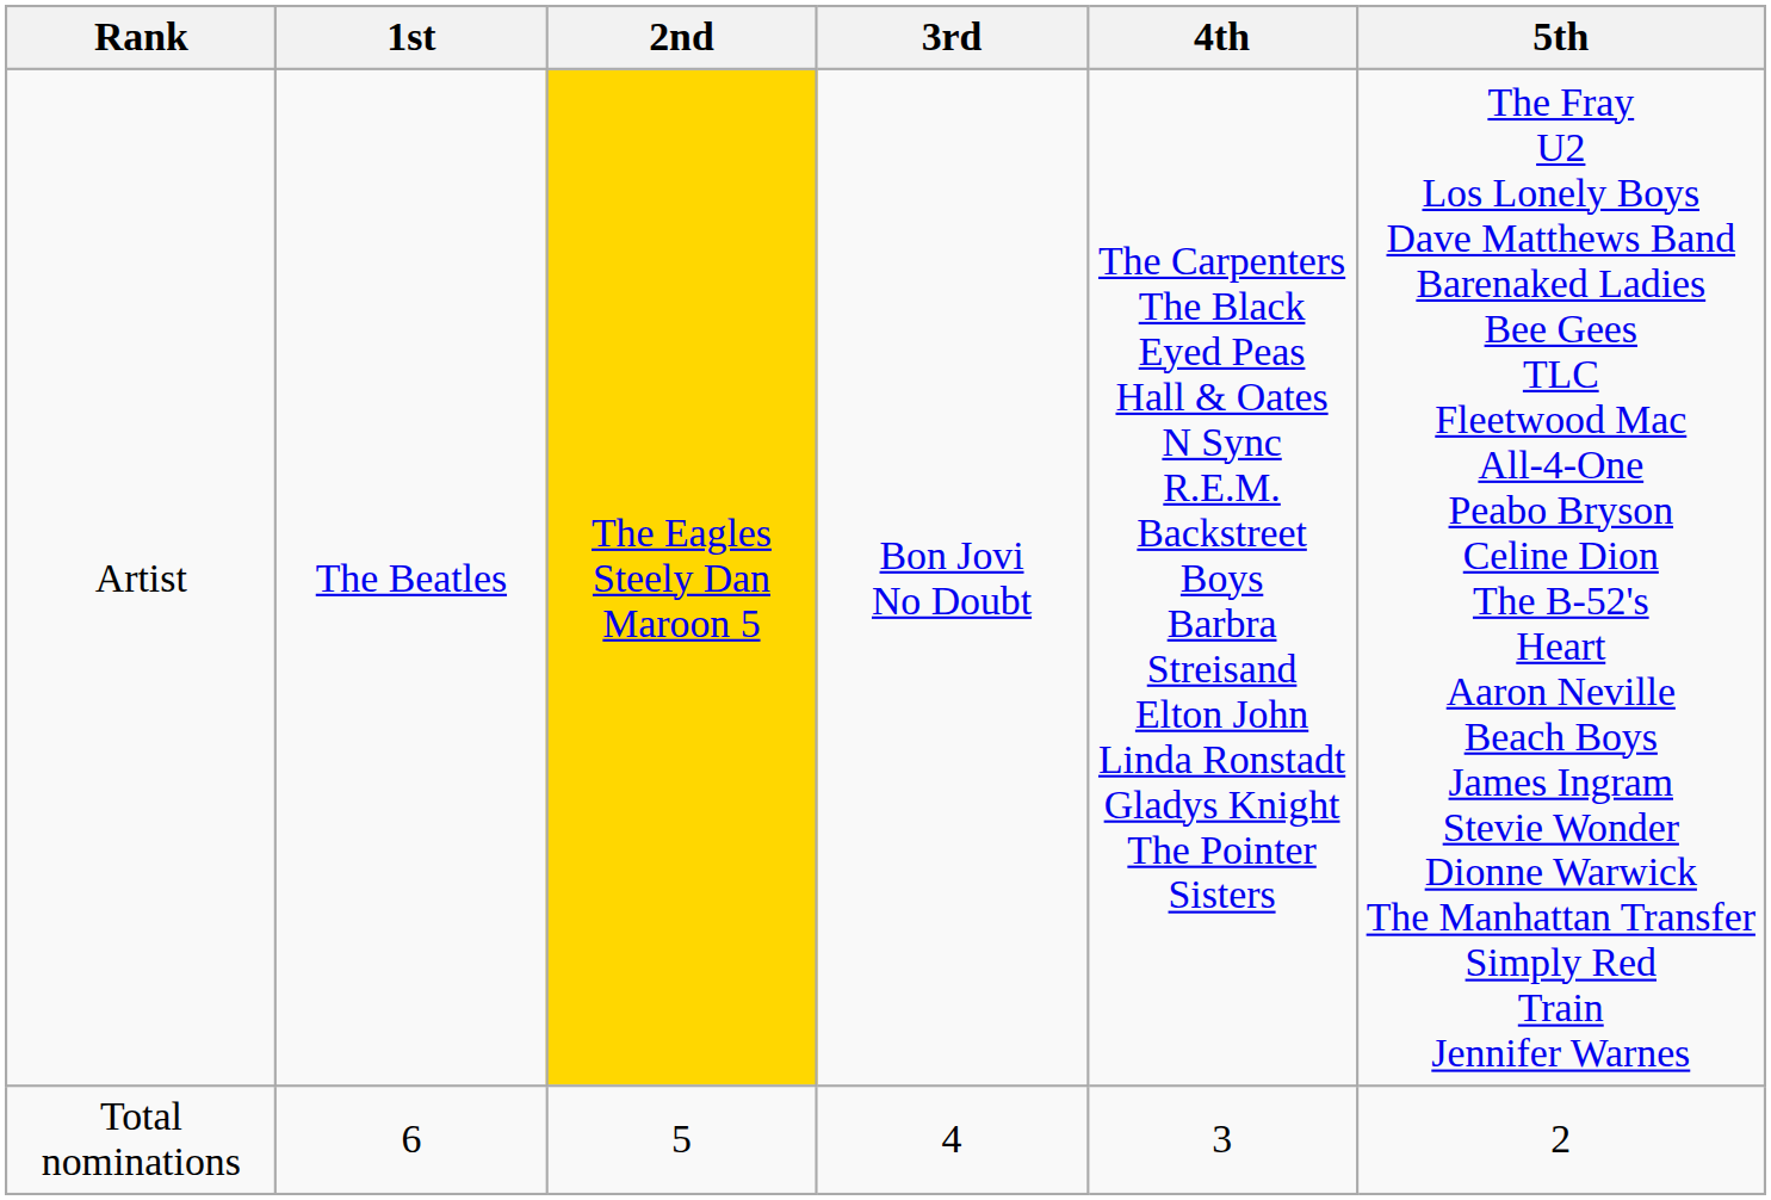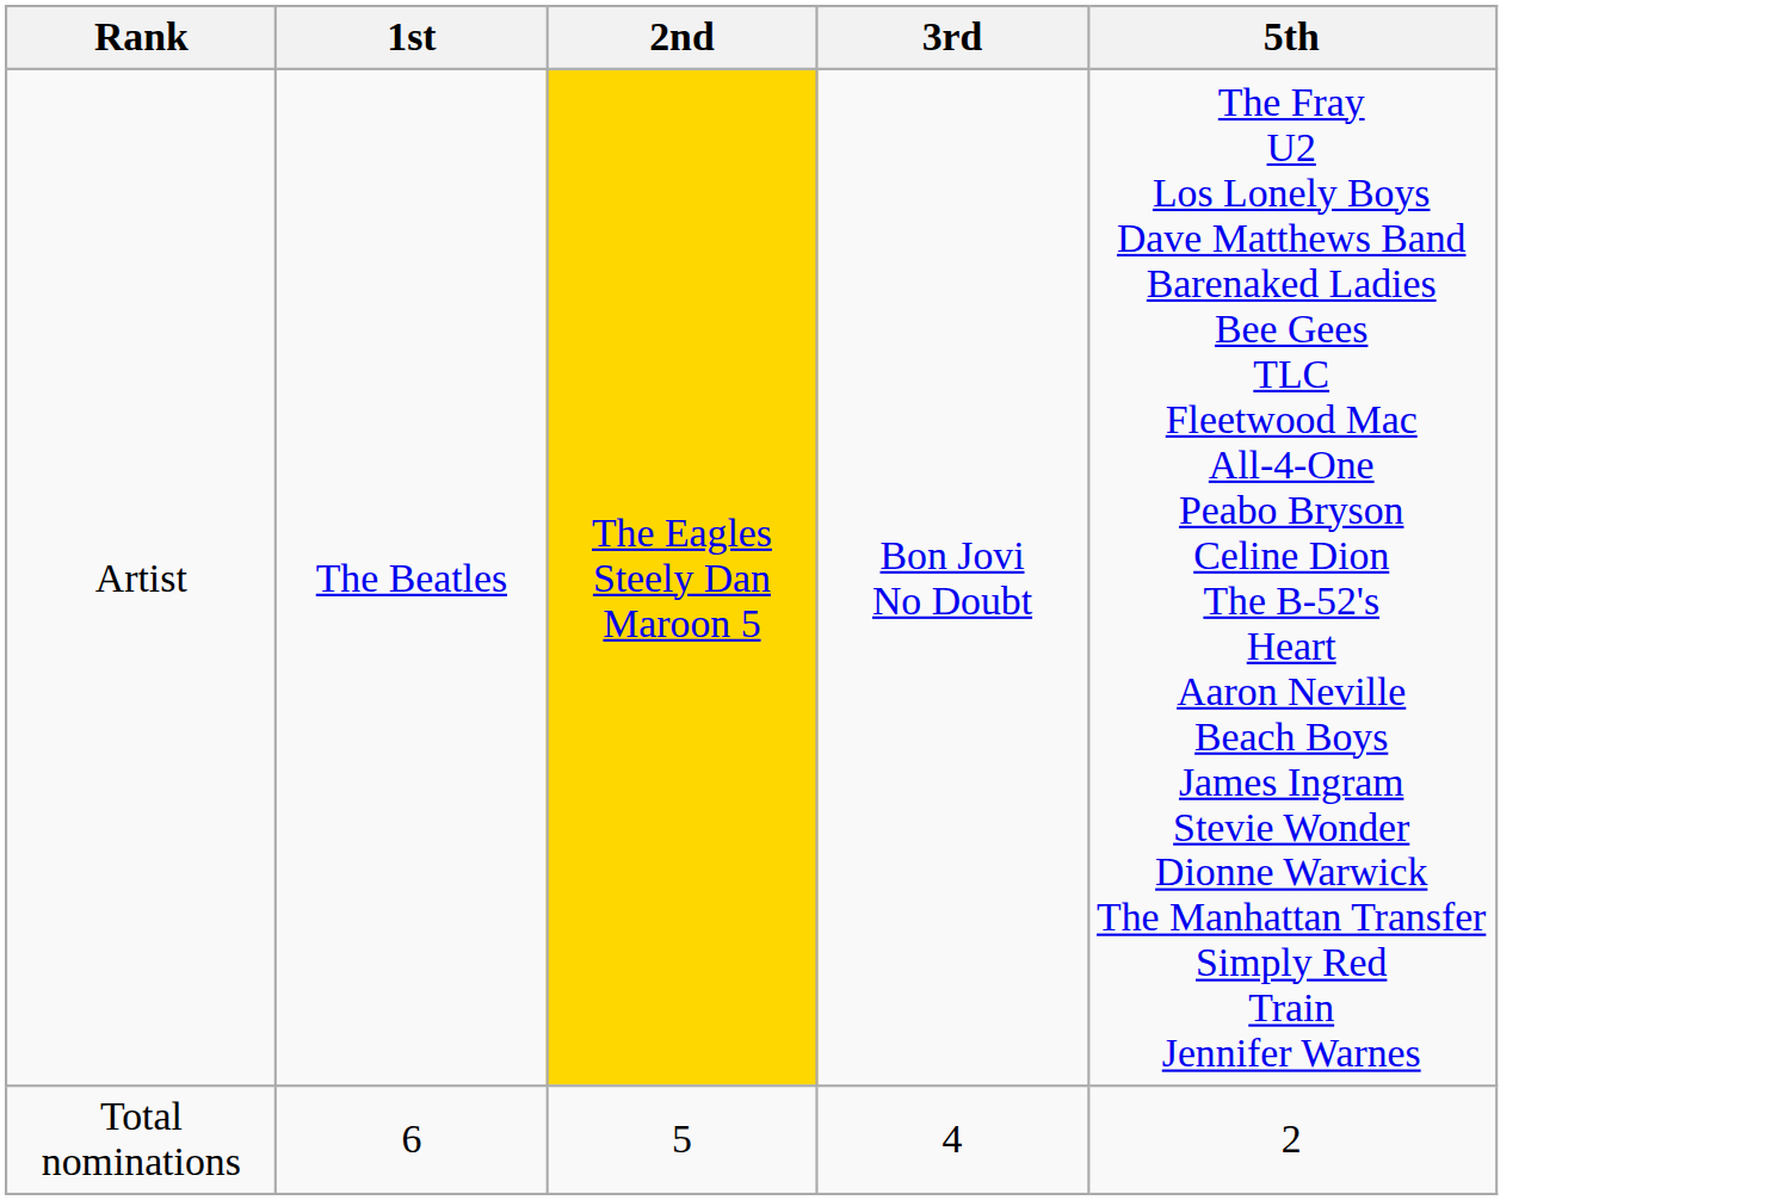- column: 4th | The Carpenters The Black Eyed Peas Hall & Oates N Sync R.E.M. Backstreet Boys Barbra Streisand Elton John Linda Ronstadt Gladys Knight The Pointer Sisters | 3
